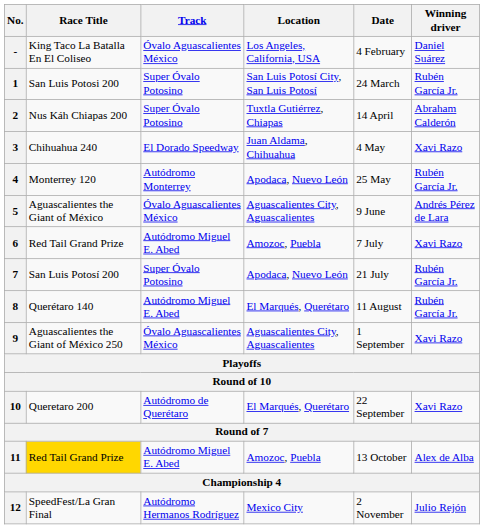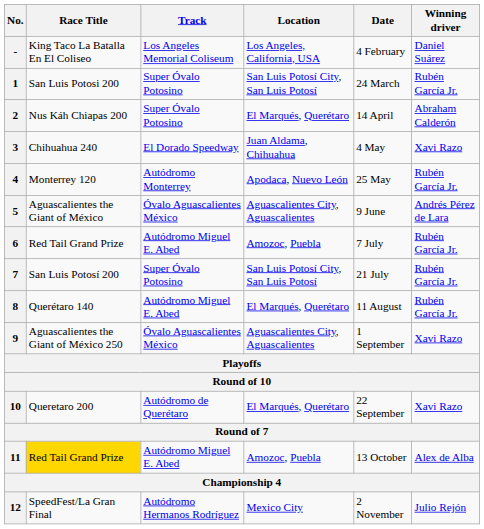- | Track: Óvalo Aguascalientes México -> Los Angeles Memorial Coliseum
2 | Location: Tuxtla Gutiérrez, Chiapas -> El Marqués, Querétaro
6 | Winning driver: Xavi Razo -> Rubén García Jr.
7 | Location: Apodaca, Nuevo León -> San Luis Potosí City, San Luis Potosí
